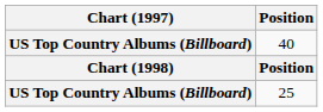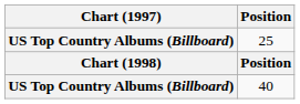rows swapped: 40 <-> 25
